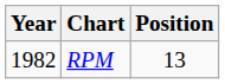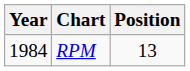RPM | Year: 1982 -> 1984
